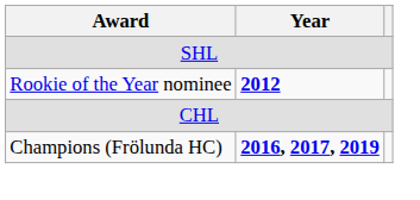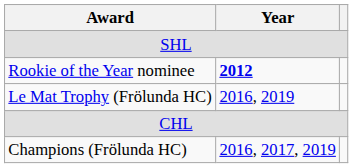+ row: Le Mat Trophy (Frölunda HC) | 2016, 2019
Champions (Frölunda HC) | Year: bold -> normal
